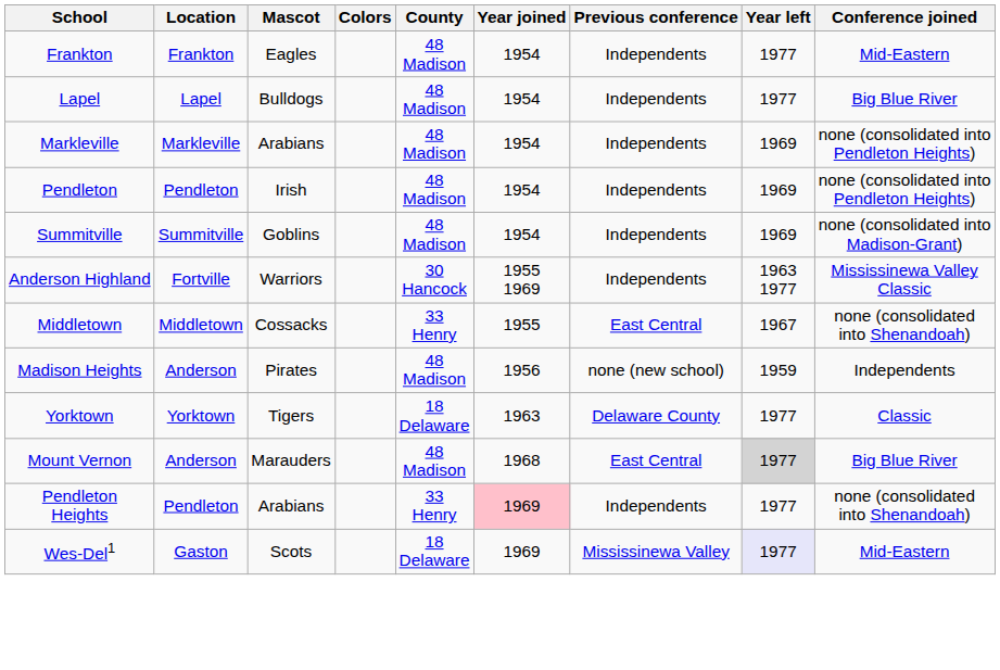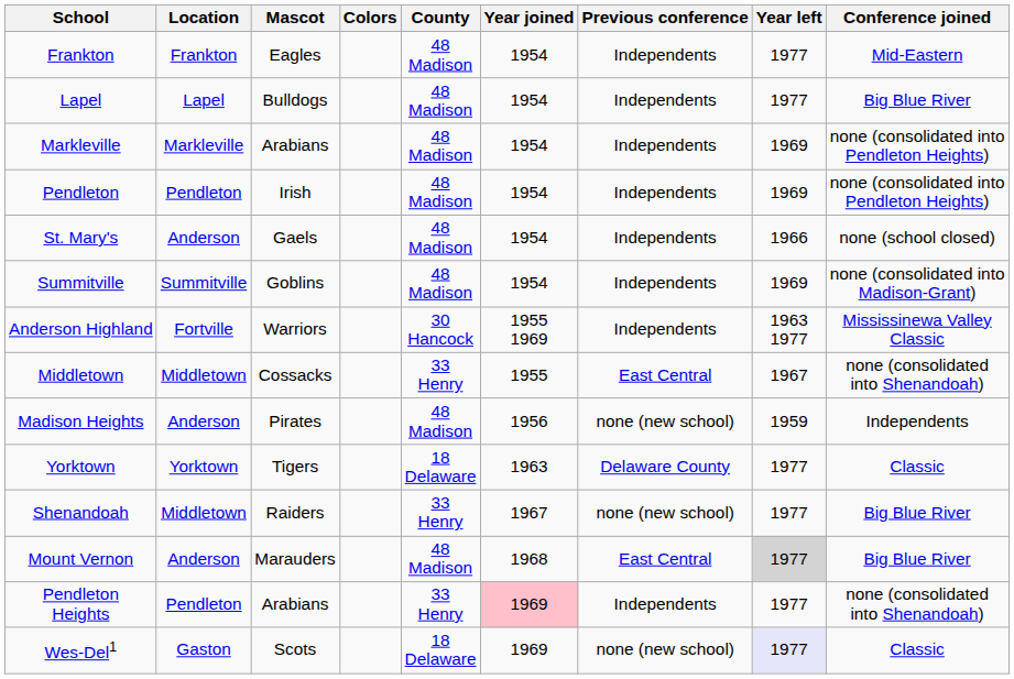+ row: St. Mary's | Anderson | Gaels | 48 Madison | 1954 | Independents | 1966 | none (school closed)
+ row: Shenandoah | Middletown | Raiders | 33 Henry | 1967 | none (new school) | 1977 | Big Blue River
Wes-Del1 | Previous conference: Mississinewa Valley -> none (new school)
Wes-Del1 | Conference joined: Mid-Eastern -> Classic
